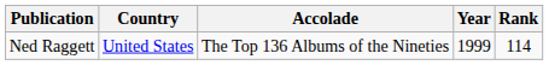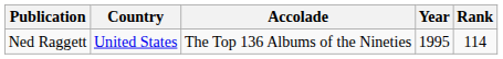Ned Raggett | Year: 1999 -> 1995
